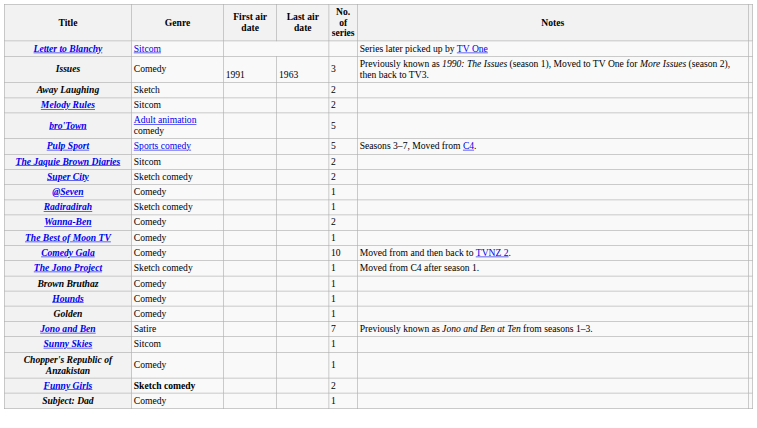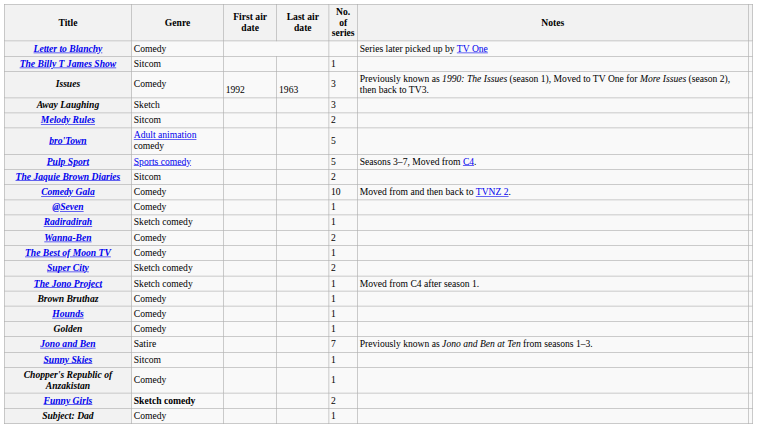Letter to Blanchy | Genre: Sitcom -> Comedy
+ row: The Billy T James Show | Sitcom | 1
Issues | First air date: 1991 -> 1992
Away Laughing | No. of series: 2 -> 3
rows swapped: Comedy Gala <-> Super City
